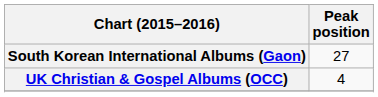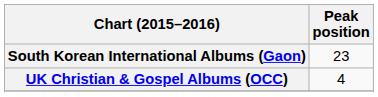South Korean International Albums (Gaon) | Peak position: 27 -> 23
